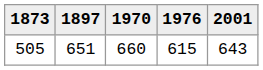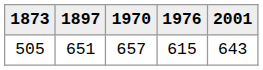505 | 1970: 660 -> 657
